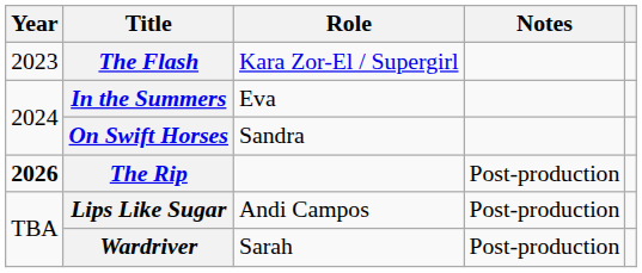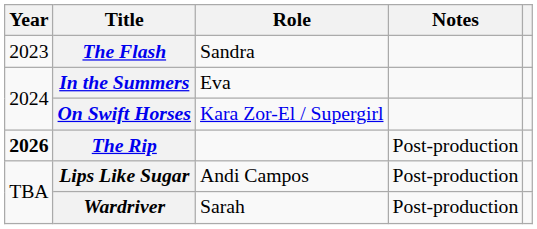The Flash | Role: Kara Zor-El / Supergirl -> Sandra
On Swift Horses | Role: Sandra -> Kara Zor-El / Supergirl
